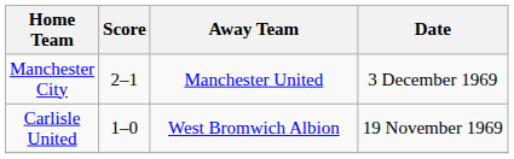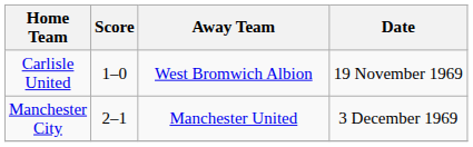rows swapped: Carlisle United <-> Manchester City
